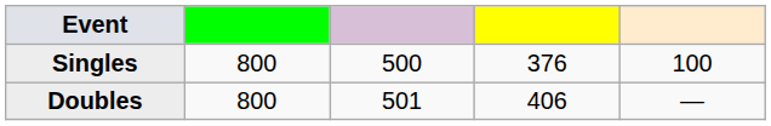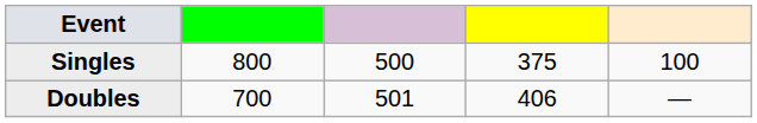Singles | column 4: 376 -> 375
Doubles | column 2: 800 -> 700
